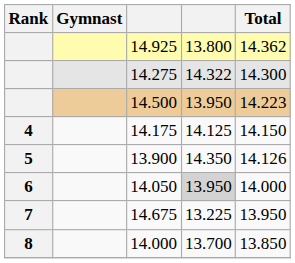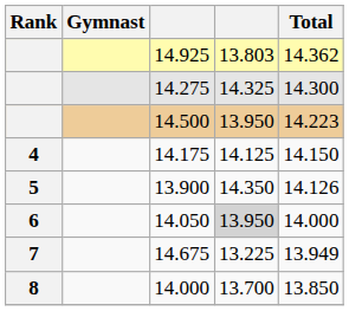14.925 | column 4: 13.800 -> 13.803
14.275 | column 4: 14.322 -> 14.325
14.675 | Total: 13.950 -> 13.949
